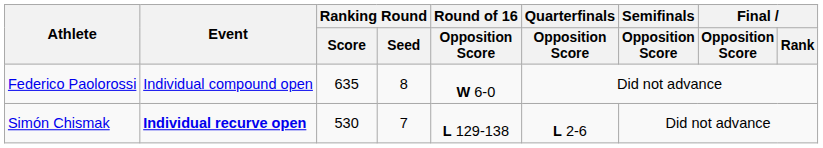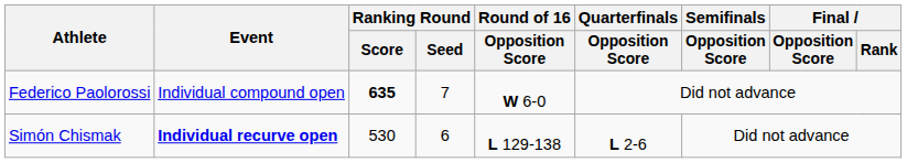Federico Paolorossi | Ranking Round / Score: normal -> bold
Federico Paolorossi | Ranking Round / Seed: 8 -> 7
Simón Chismak | Ranking Round / Seed: 7 -> 6
